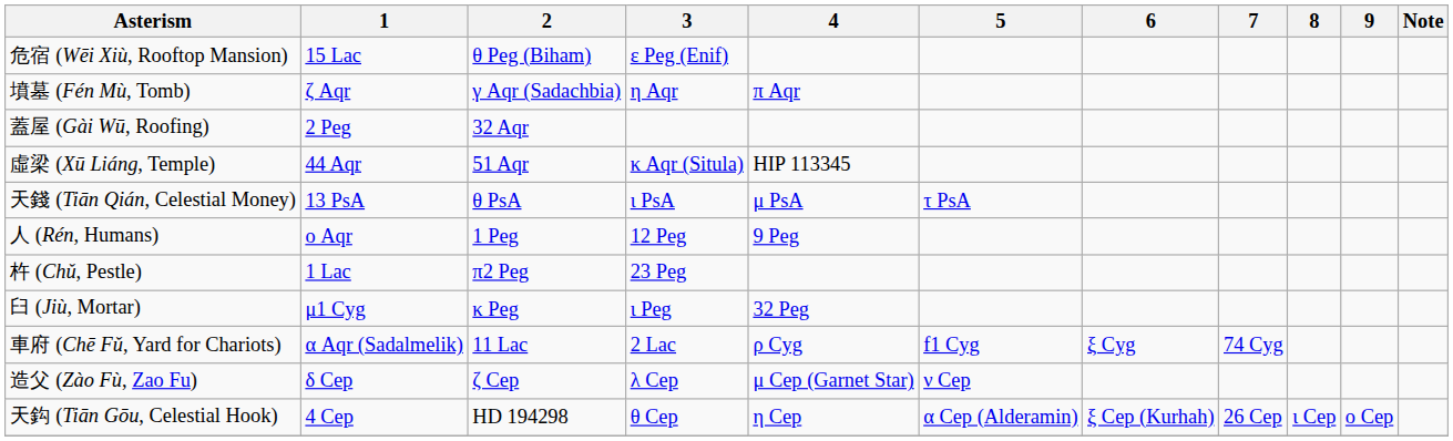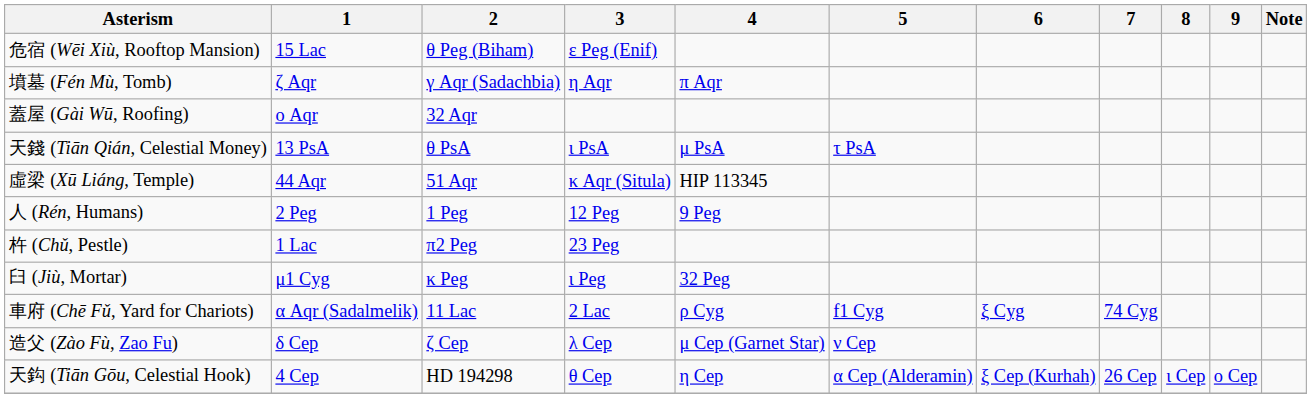蓋屋 (Gài Wū, Roofing) | 1: 2 Peg -> ο Aqr
rows swapped: 虛梁 (Xū Liáng, Temple) <-> 天錢 (Tiān Qián, Celestial Money)
人 (Rén, Humans) | 1: ο Aqr -> 2 Peg
